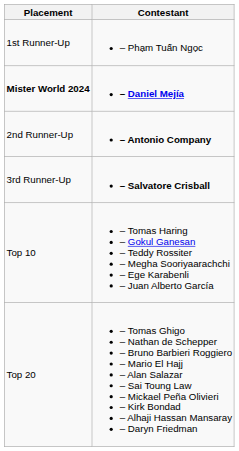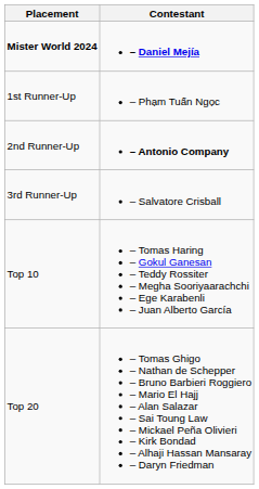rows swapped: Mister World 2024 <-> 1st Runner-Up
3rd Runner-Up | Contestant: bold -> normal
